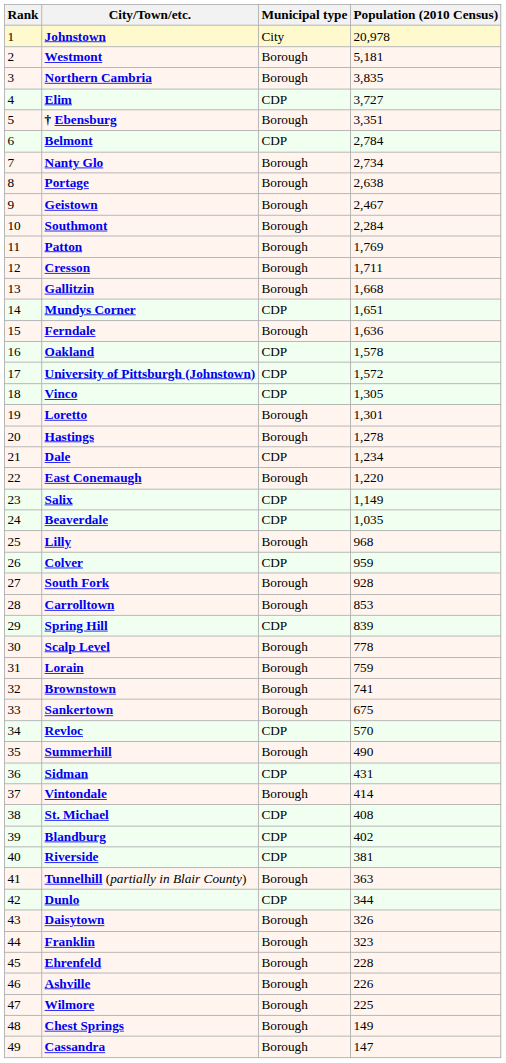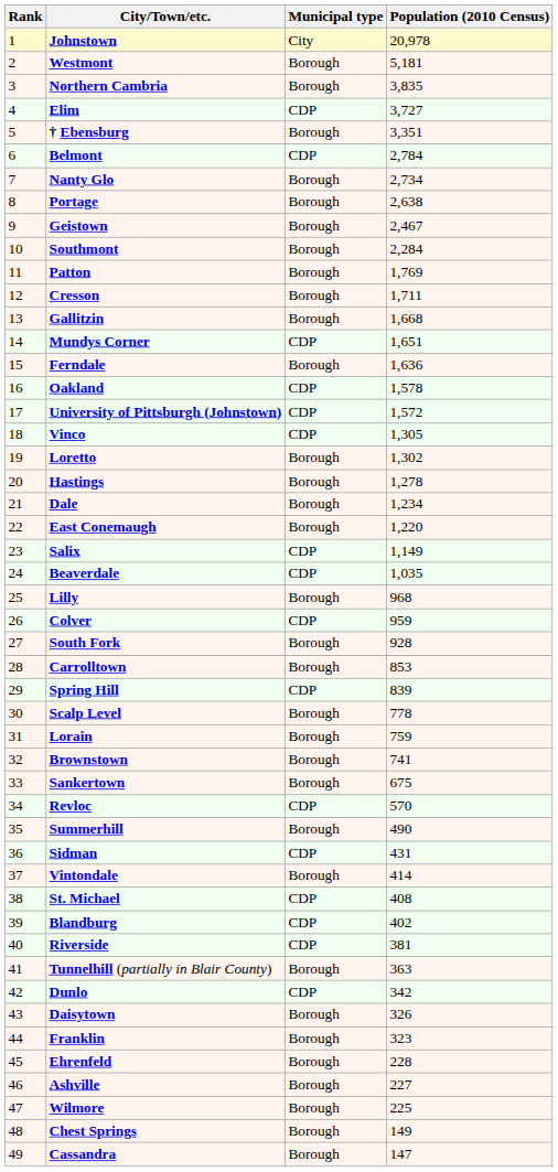Loretto | Population (2010 Census): 1,301 -> 1,302
Dale | Municipal type: CDP -> Borough
Dunlo | Population (2010 Census): 344 -> 342
Ashville | Population (2010 Census): 226 -> 227
